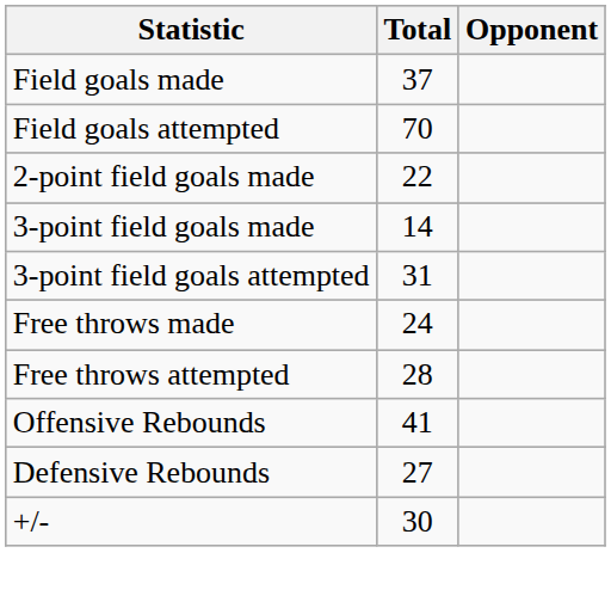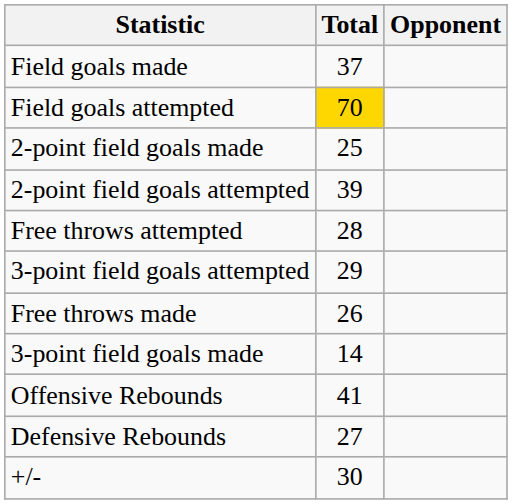Field goals attempted | Total: no background -> gold background
2-point field goals made | Total: 22 -> 25
+ row: 2-point field goals attempted | 39
rows swapped: 3-point field goals made <-> Free throws attempted
3-point field goals attempted | Total: 31 -> 29
Free throws made | Total: 24 -> 26
